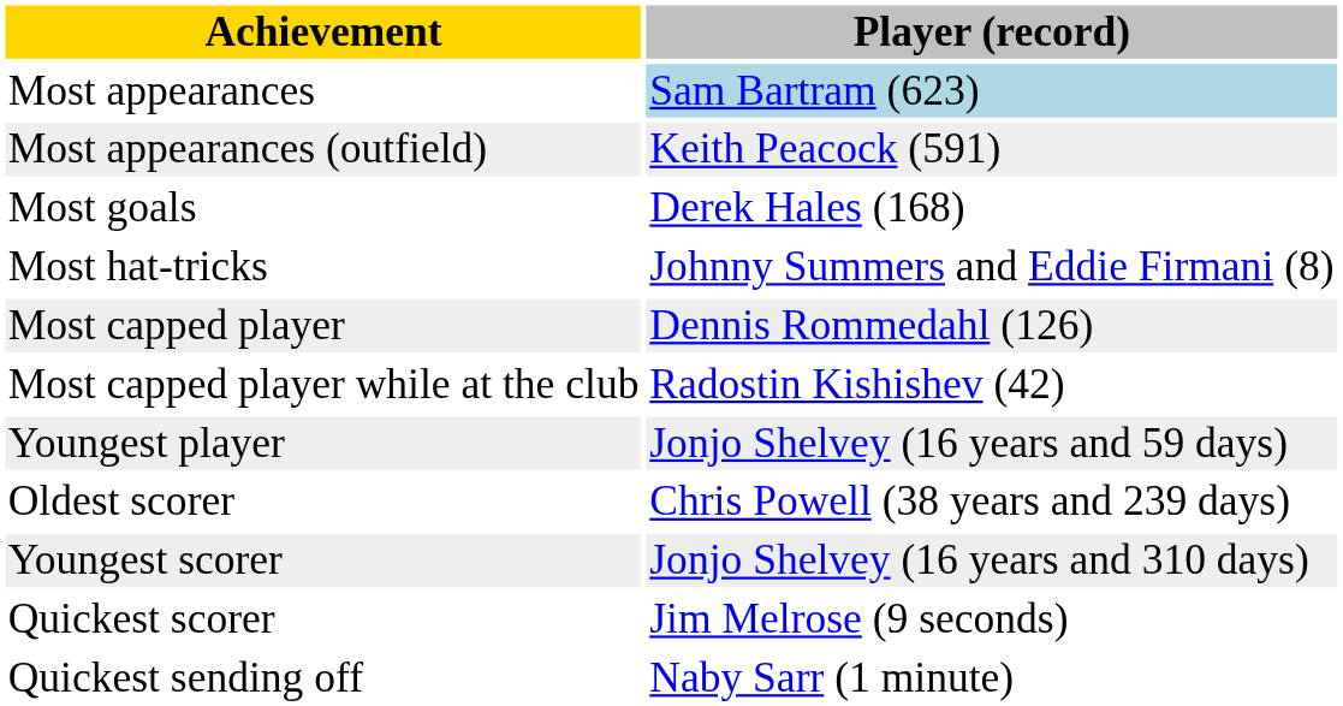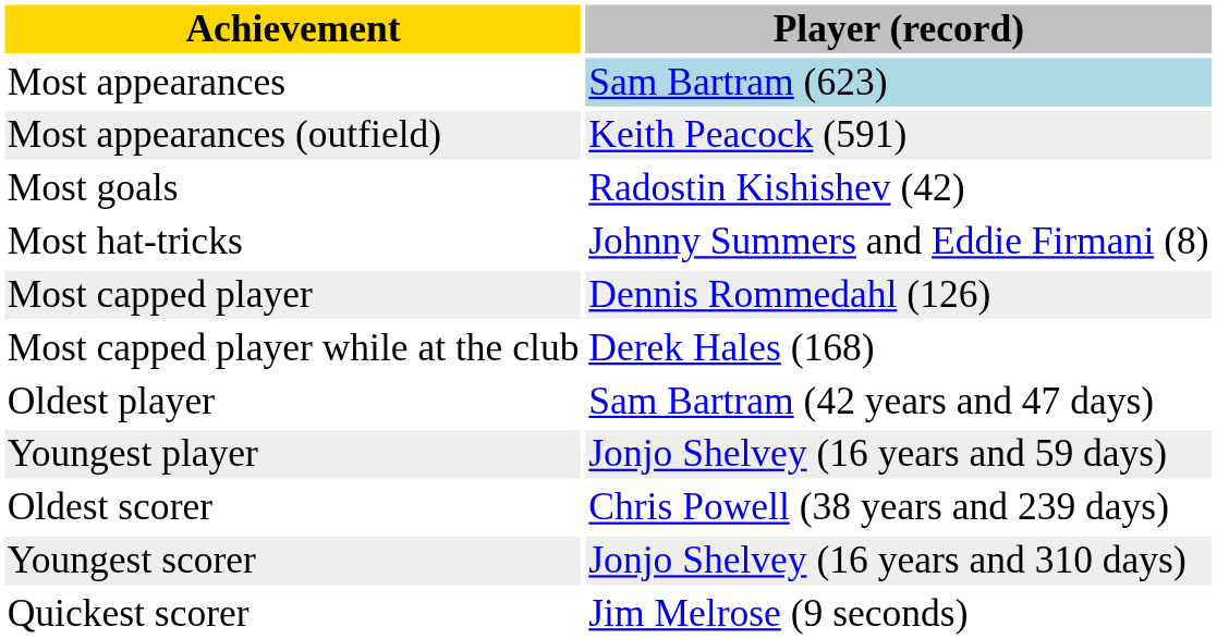Most goals | Player (record): Derek Hales (168) -> Radostin Kishishev (42)
Most capped player while at the club | Player (record): Radostin Kishishev (42) -> Derek Hales (168)
+ row: Oldest player | Sam Bartram (42 years and 47 days)
- row: Quickest sending off | Naby Sarr (1 minute)
